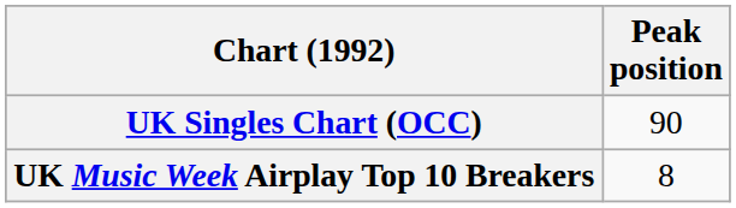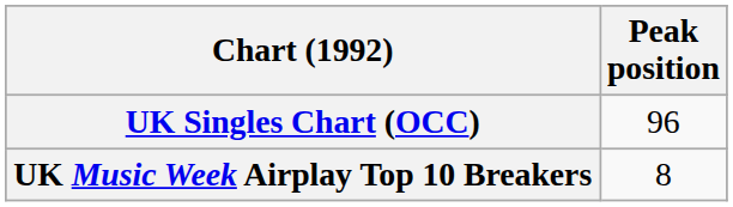UK Singles Chart (OCC) | Peak position: 90 -> 96
